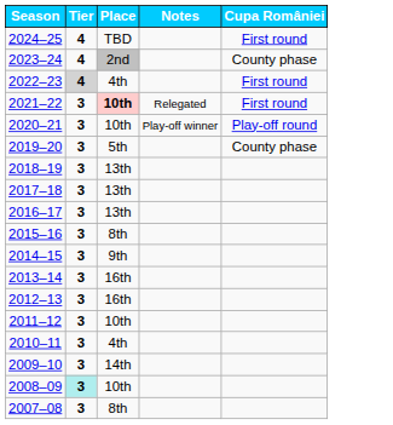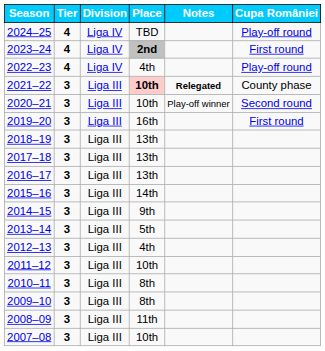+ column: Division | Liga IV | Liga IV | Liga IV | Liga III | Liga III | Liga III | Liga III | Liga III | Liga III | Liga III | Liga III | Liga III | Liga III | Liga III | Liga III | Liga III | Liga III | Liga III
2024–25 | Cupa României: First round -> Play-off round
2023–24 | Place: normal -> bold
2023–24 | Cupa României: County phase -> First round
2022–23 | Tier: lightgrey background -> no background
2022–23 | Cupa României: First round -> Play-off round
2021–22 | Notes: normal -> bold
2021–22 | Cupa României: First round -> County phase
2020–21 | Cupa României: Play-off round -> Second round
2019–20 | Place: 5th -> 16th
2019–20 | Cupa României: County phase -> First round
2015–16 | Place: 8th -> 14th
2013–14 | Place: 16th -> 5th
2012–13 | Place: 16th -> 4th
2010–11 | Place: 4th -> 8th
2009–10 | Place: 14th -> 8th
2008–09 | Tier: paleturquoise background -> no background
2008–09 | Place: 10th -> 11th
2007–08 | Place: 8th -> 10th
